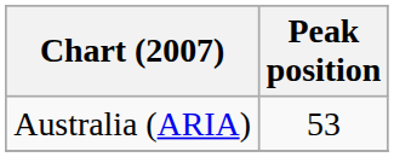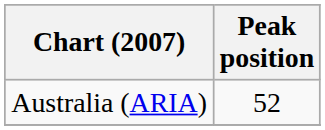Australia (ARIA) | Peak position: 53 -> 52
